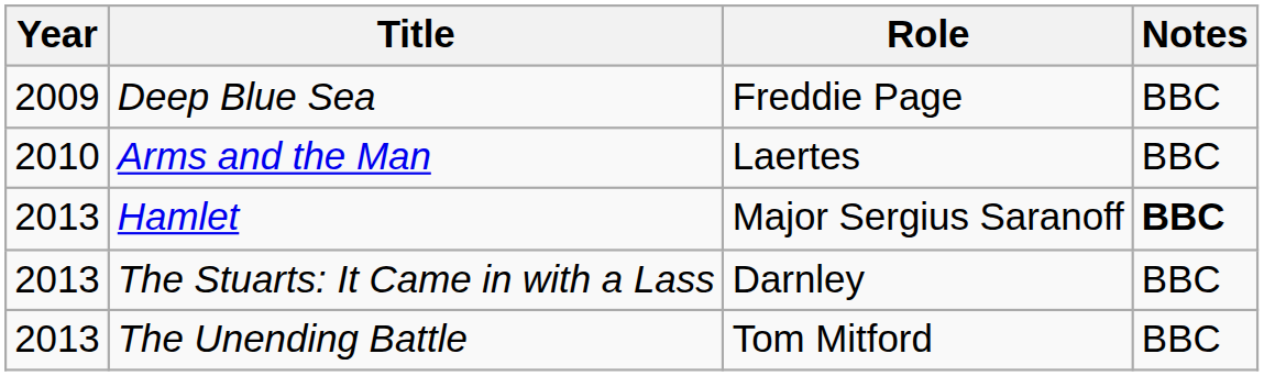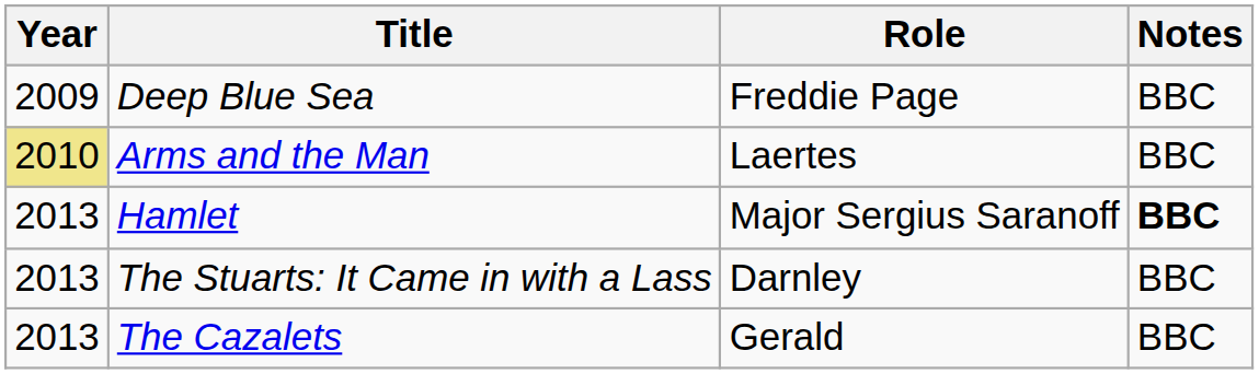Arms and the Man | Year: no background -> khaki background
+ row: 2013 | The Cazalets | Gerald | BBC
- row: 2013 | The Unending Battle | Tom Mitford | BBC
